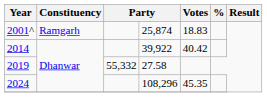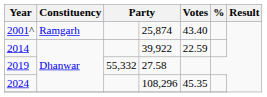2001^ | Votes: 18.83 -> 43.40
2014 | Votes: 40.42 -> 22.59
